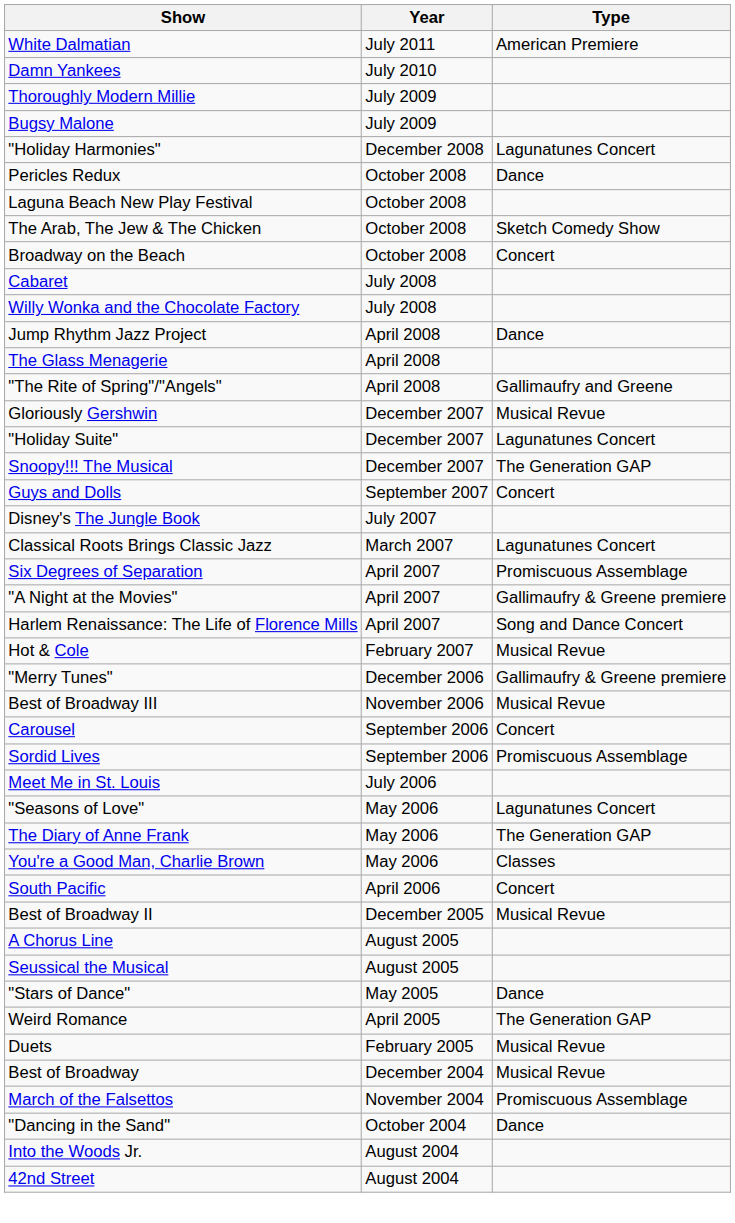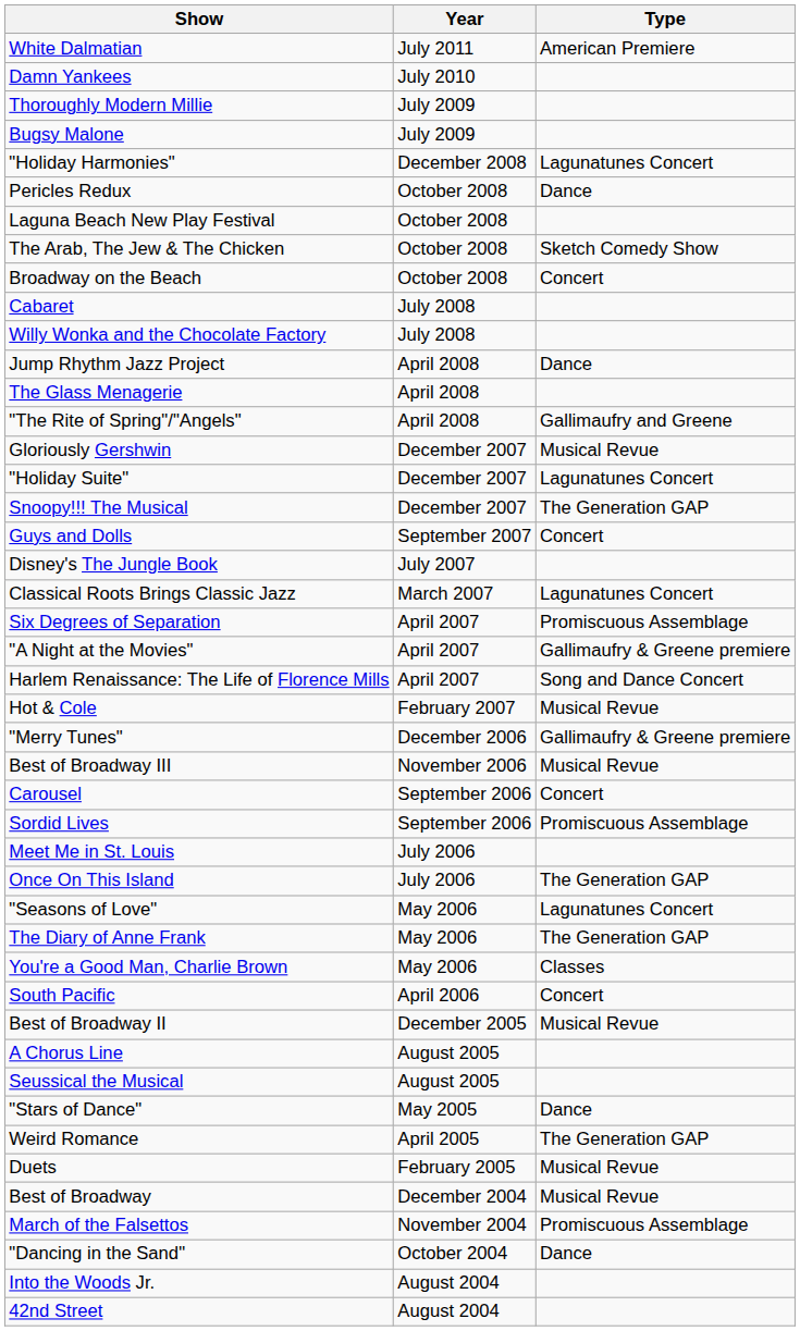+ row: Once On This Island | July 2006 | The Generation GAP
